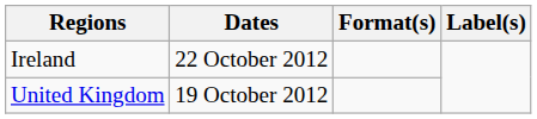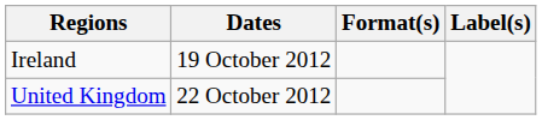Ireland | Dates: 22 October 2012 -> 19 October 2012
United Kingdom | Dates: 19 October 2012 -> 22 October 2012
